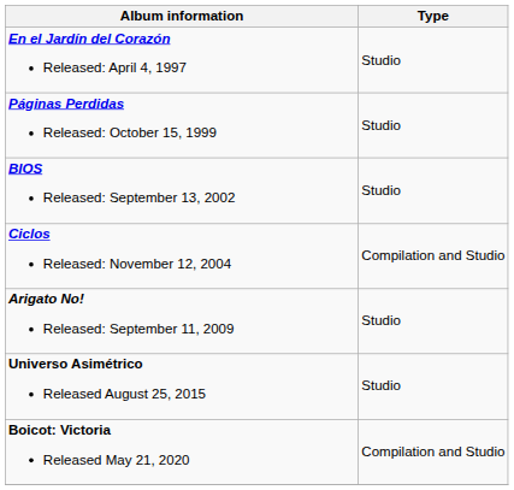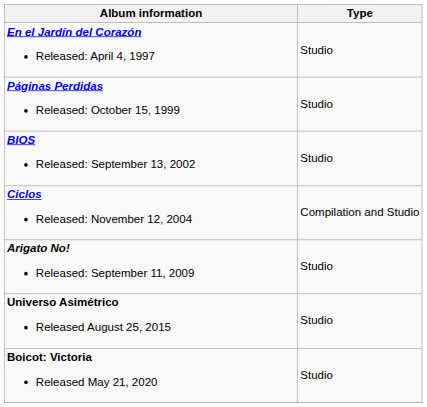Boicot: Victoria Released May 21, 2020 | Type: Compilation and Studio -> Studio
